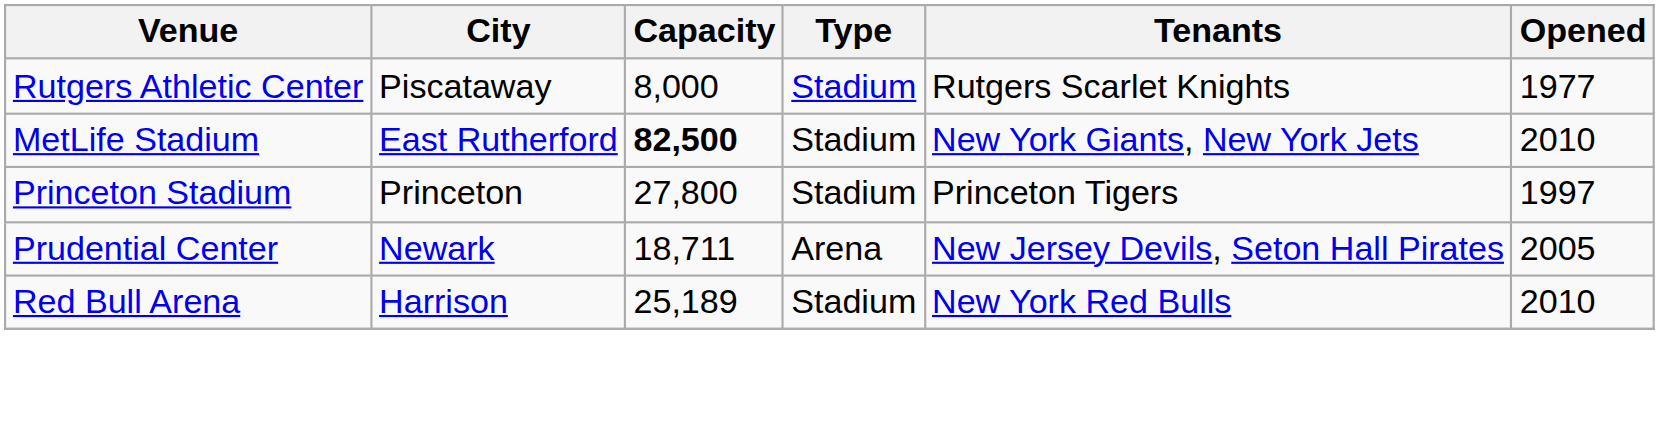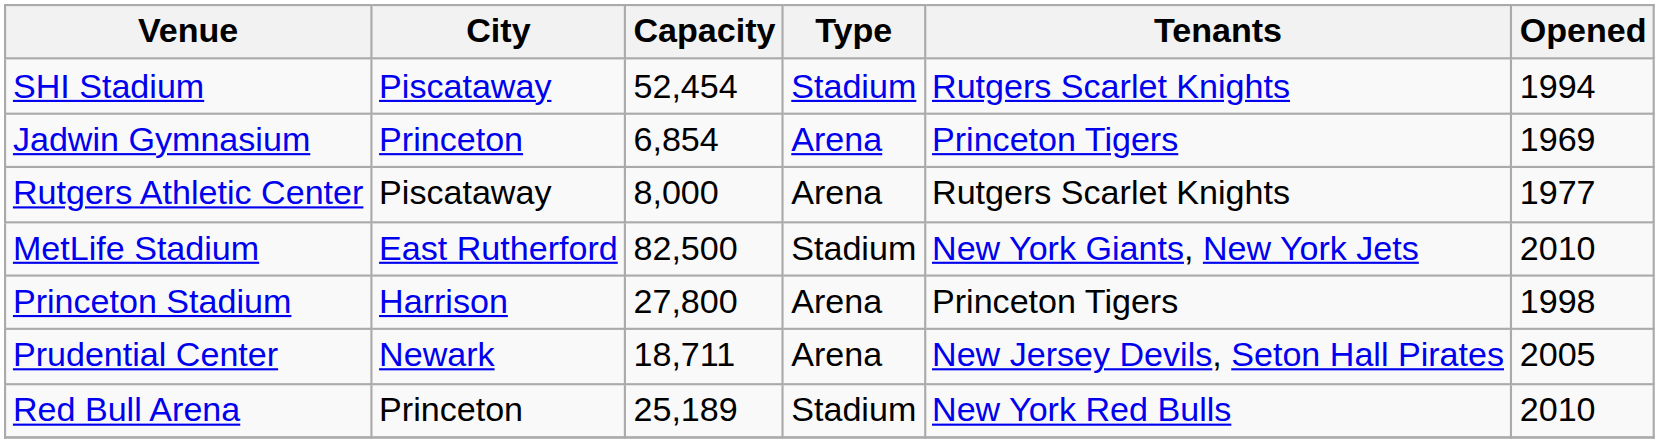+ row: SHI Stadium | Piscataway | 52,454 | Stadium | Rutgers Scarlet Knights | 1994
+ row: Jadwin Gymnasium | Princeton | 6,854 | Arena | Princeton Tigers | 1969
Rutgers Athletic Center | Type: Stadium -> Arena
MetLife Stadium | Capacity: bold -> normal
Princeton Stadium | City: Princeton -> Harrison
Princeton Stadium | Type: Stadium -> Arena
Princeton Stadium | Opened: 1997 -> 1998
Red Bull Arena | City: Harrison -> Princeton
